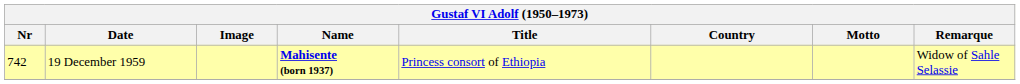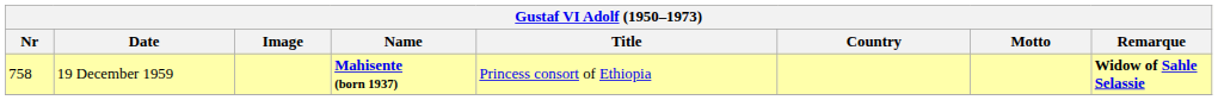19 December 1959 | Nr: 742 -> 758
19 December 1959 | Remarque: normal -> bold
